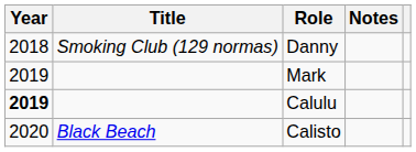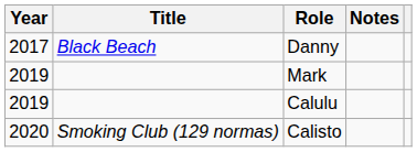Danny | Year: 2018 -> 2017
Danny | Title: Smoking Club (129 normas) -> Black Beach
Calulu | Year: bold -> normal
Calisto | Title: Black Beach -> Smoking Club (129 normas)
